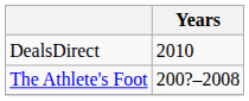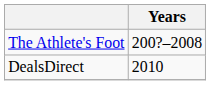rows swapped: The Athlete's Foot <-> DealsDirect
